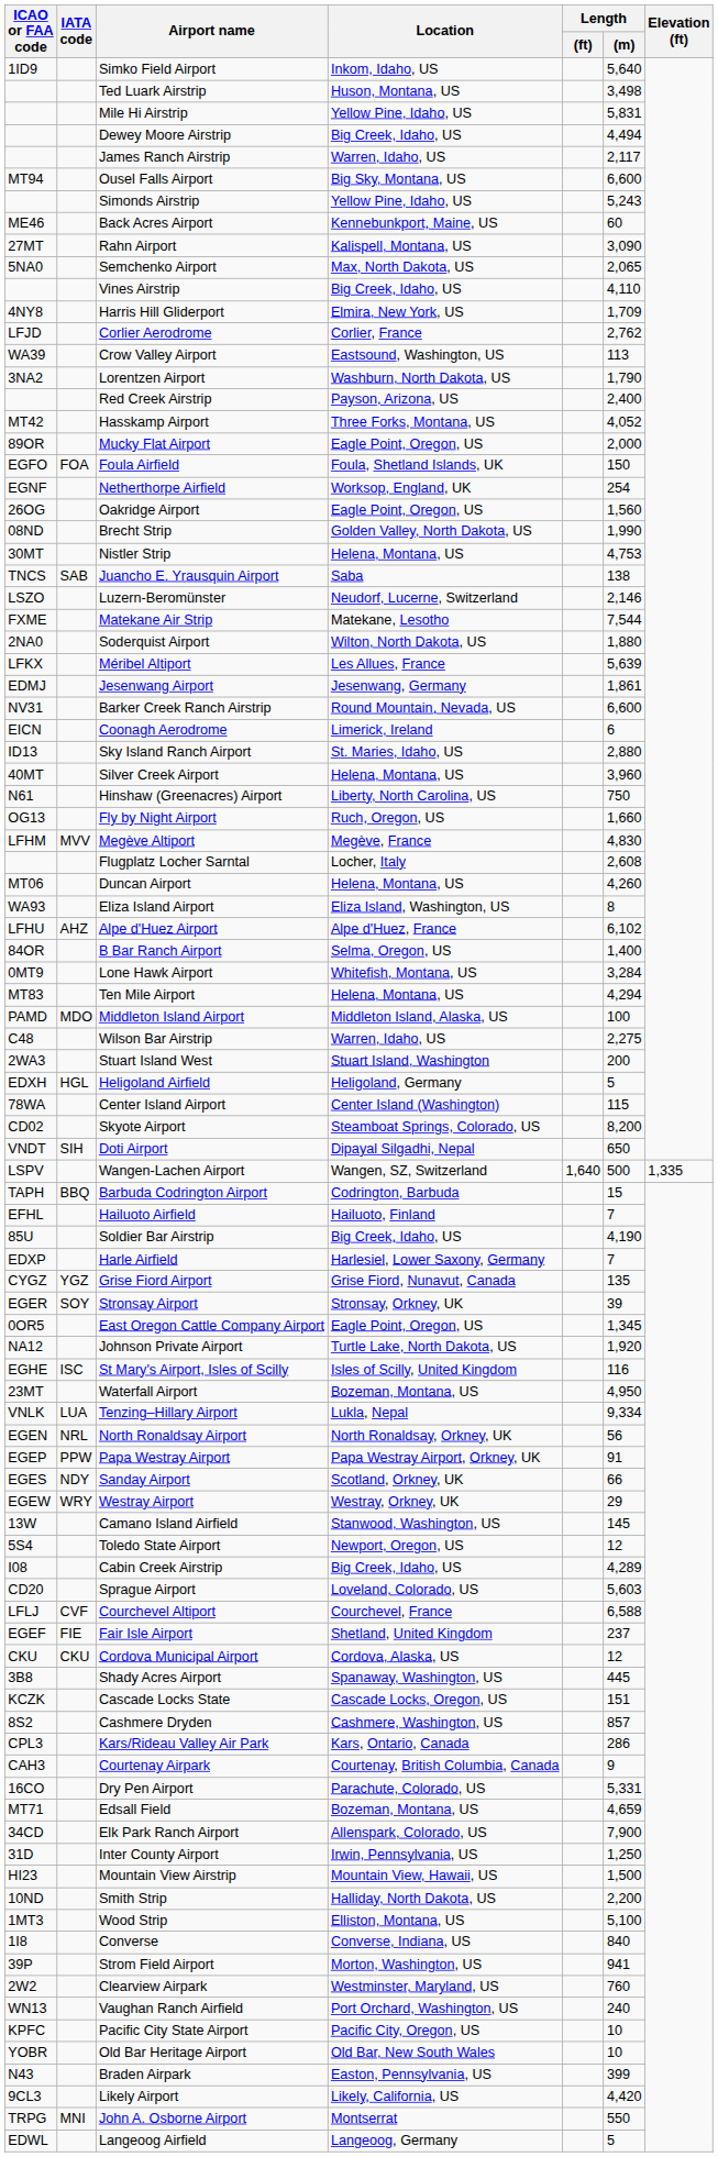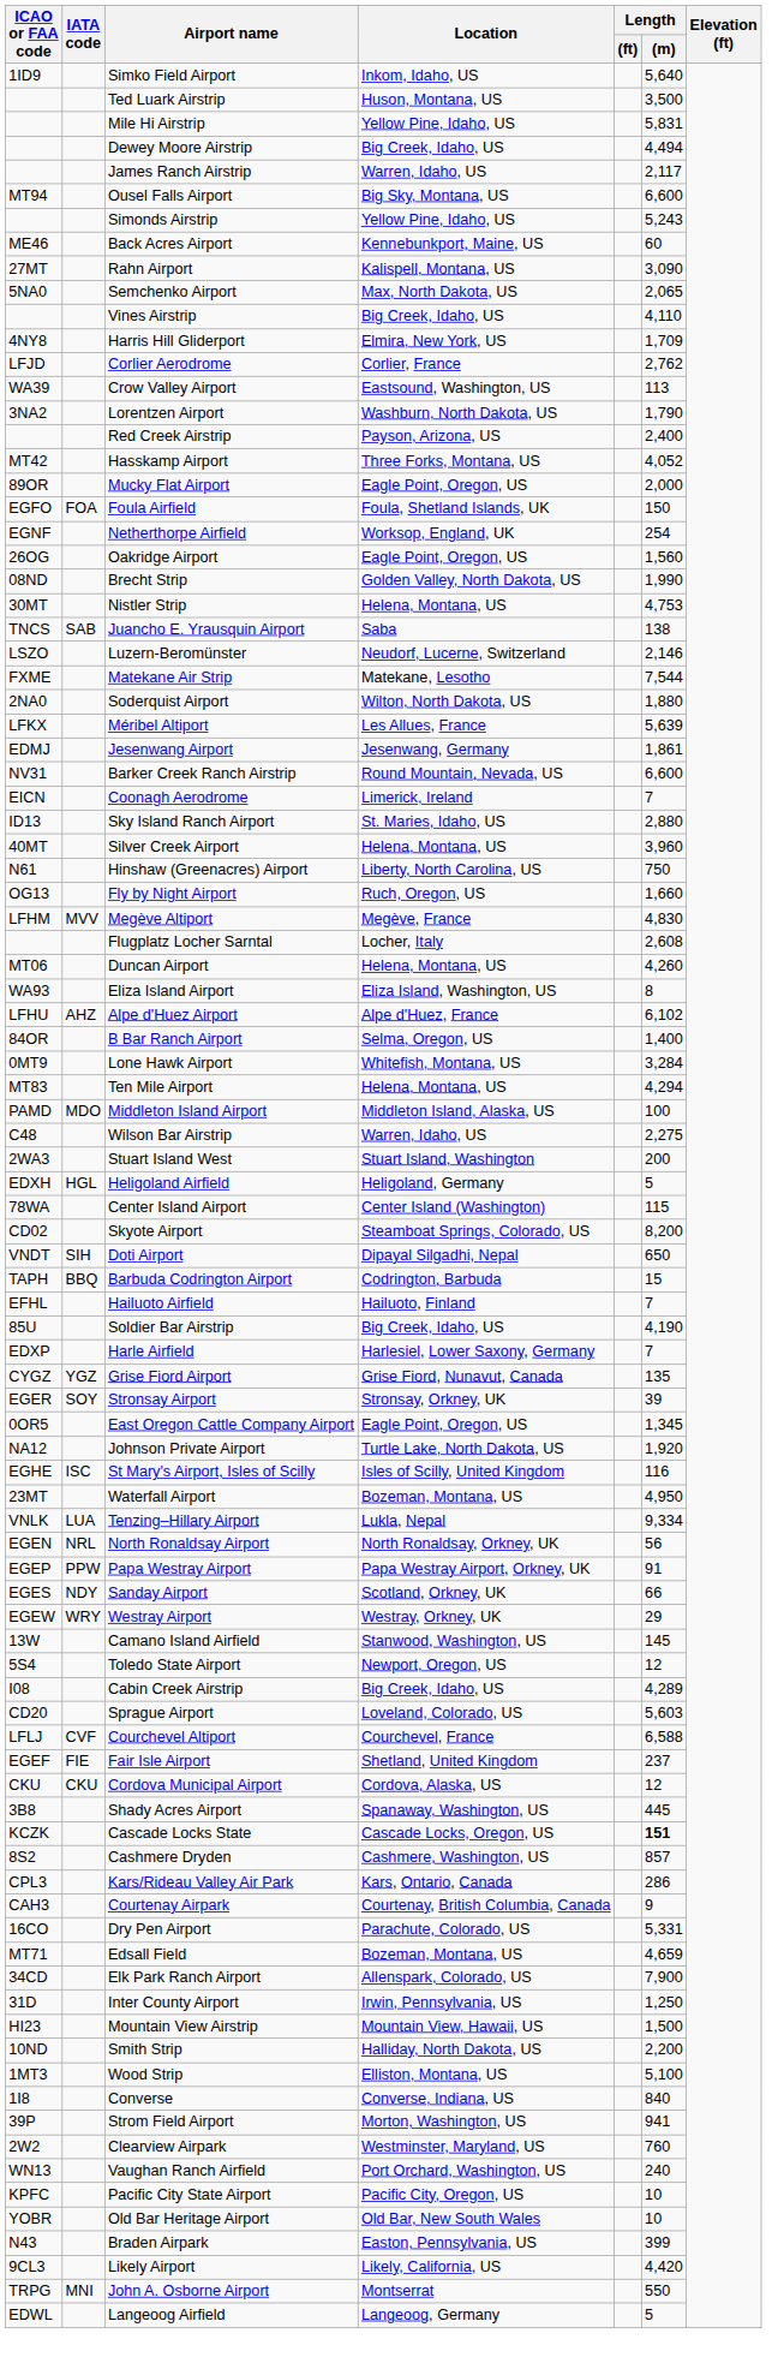Ted Luark Airstrip | Length / (m): 3,498 -> 3,500
Coonagh Aerodrome | Length / (m): 6 -> 7
- row: LSPV | Wangen-Lachen Airport | Wangen, SZ, Switzerland | 1,640 | 500 | 1,335
Cascade Locks State | Length / (m): normal -> bold
